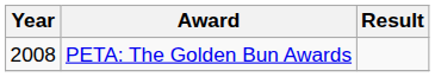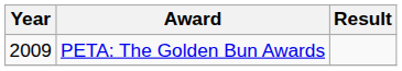PETA: The Golden Bun Awards | Year: 2008 -> 2009
